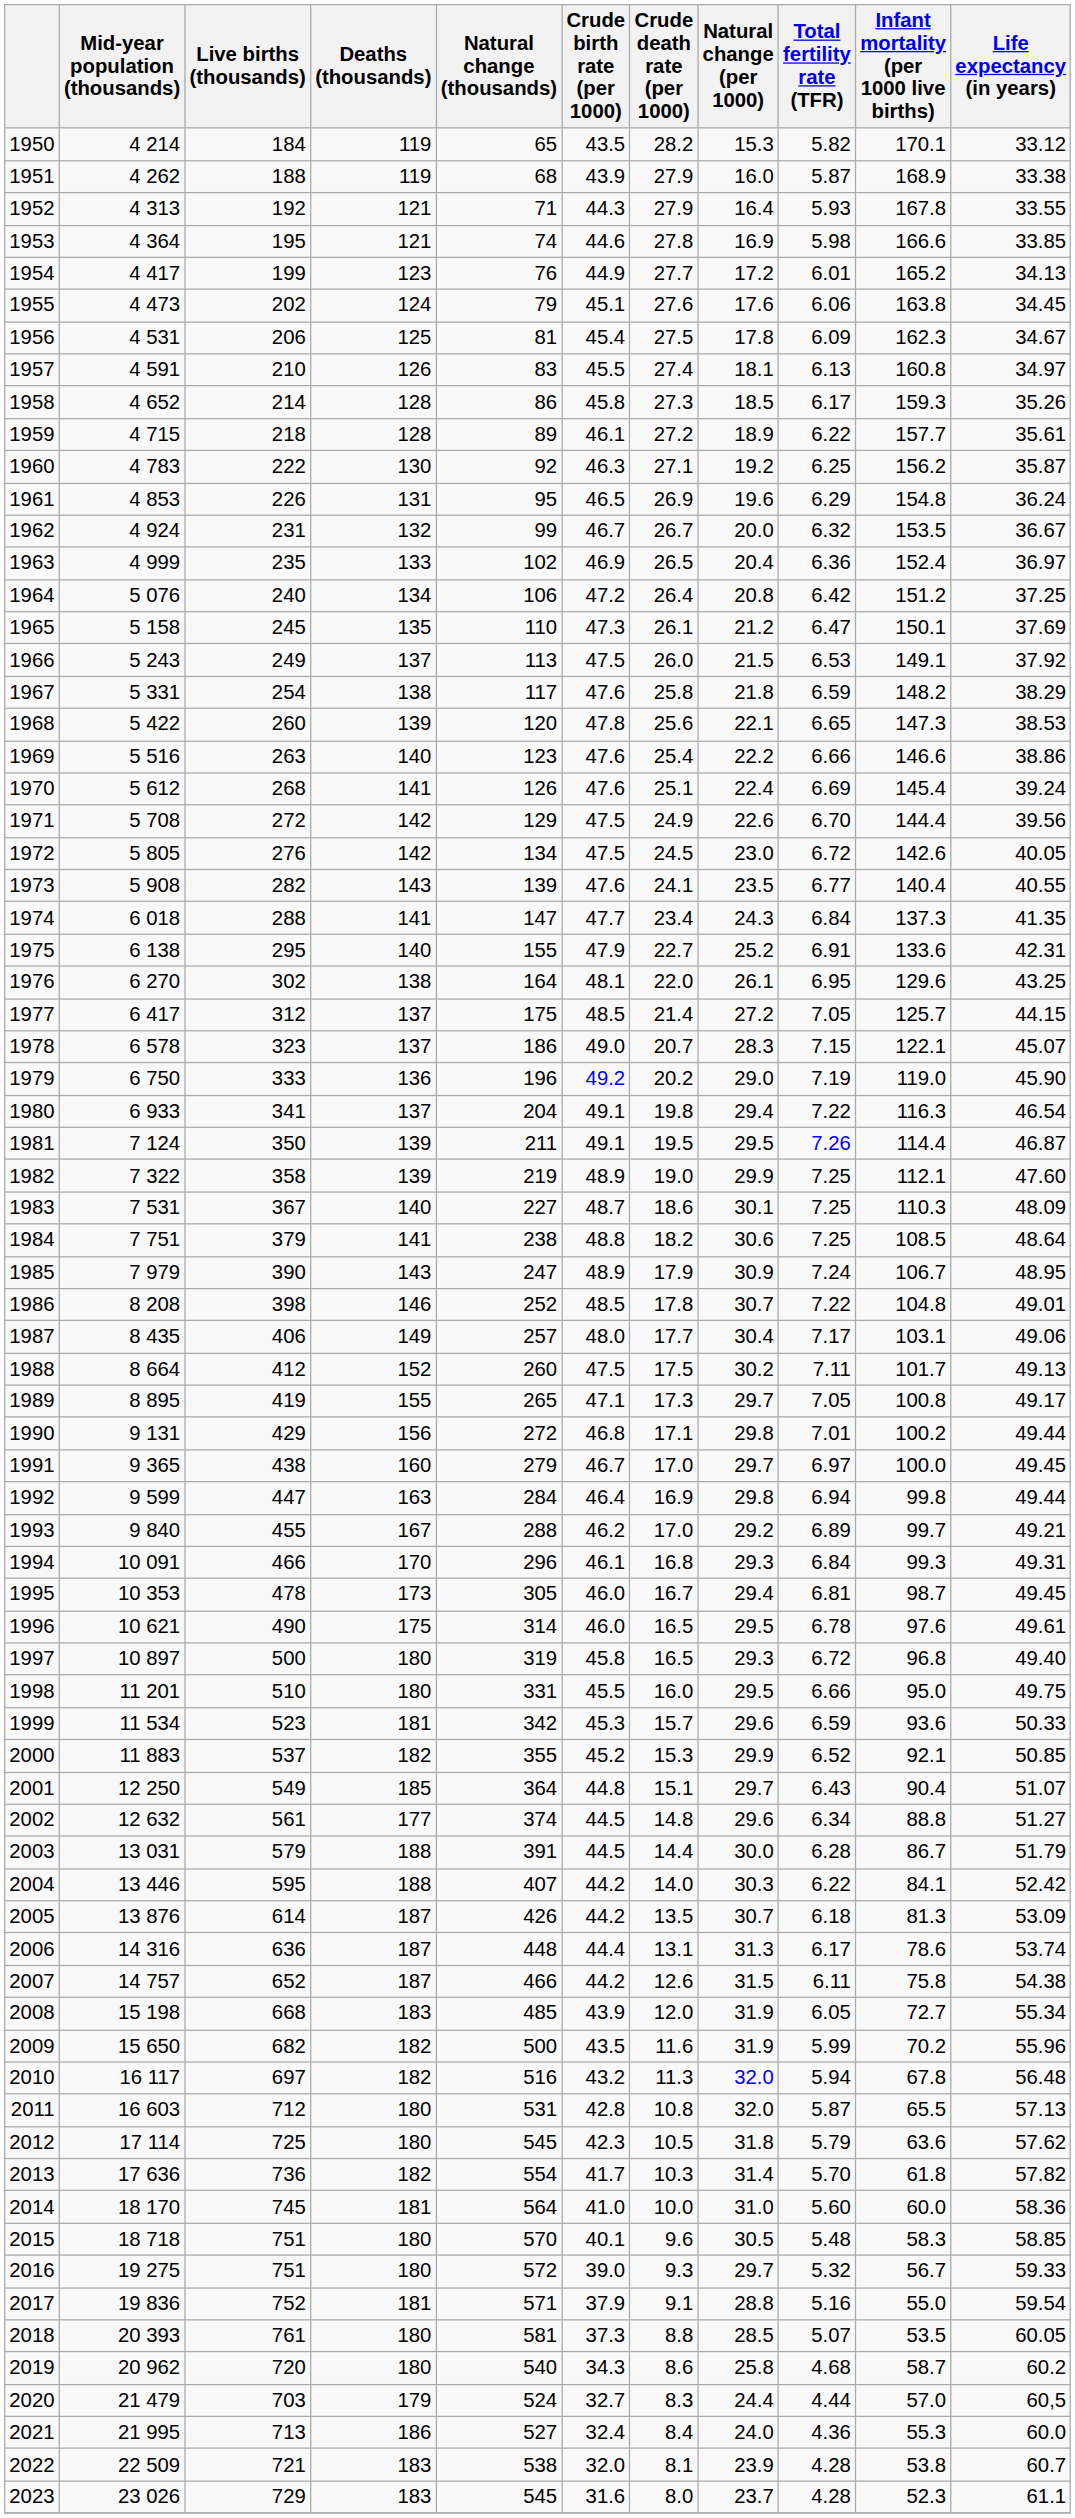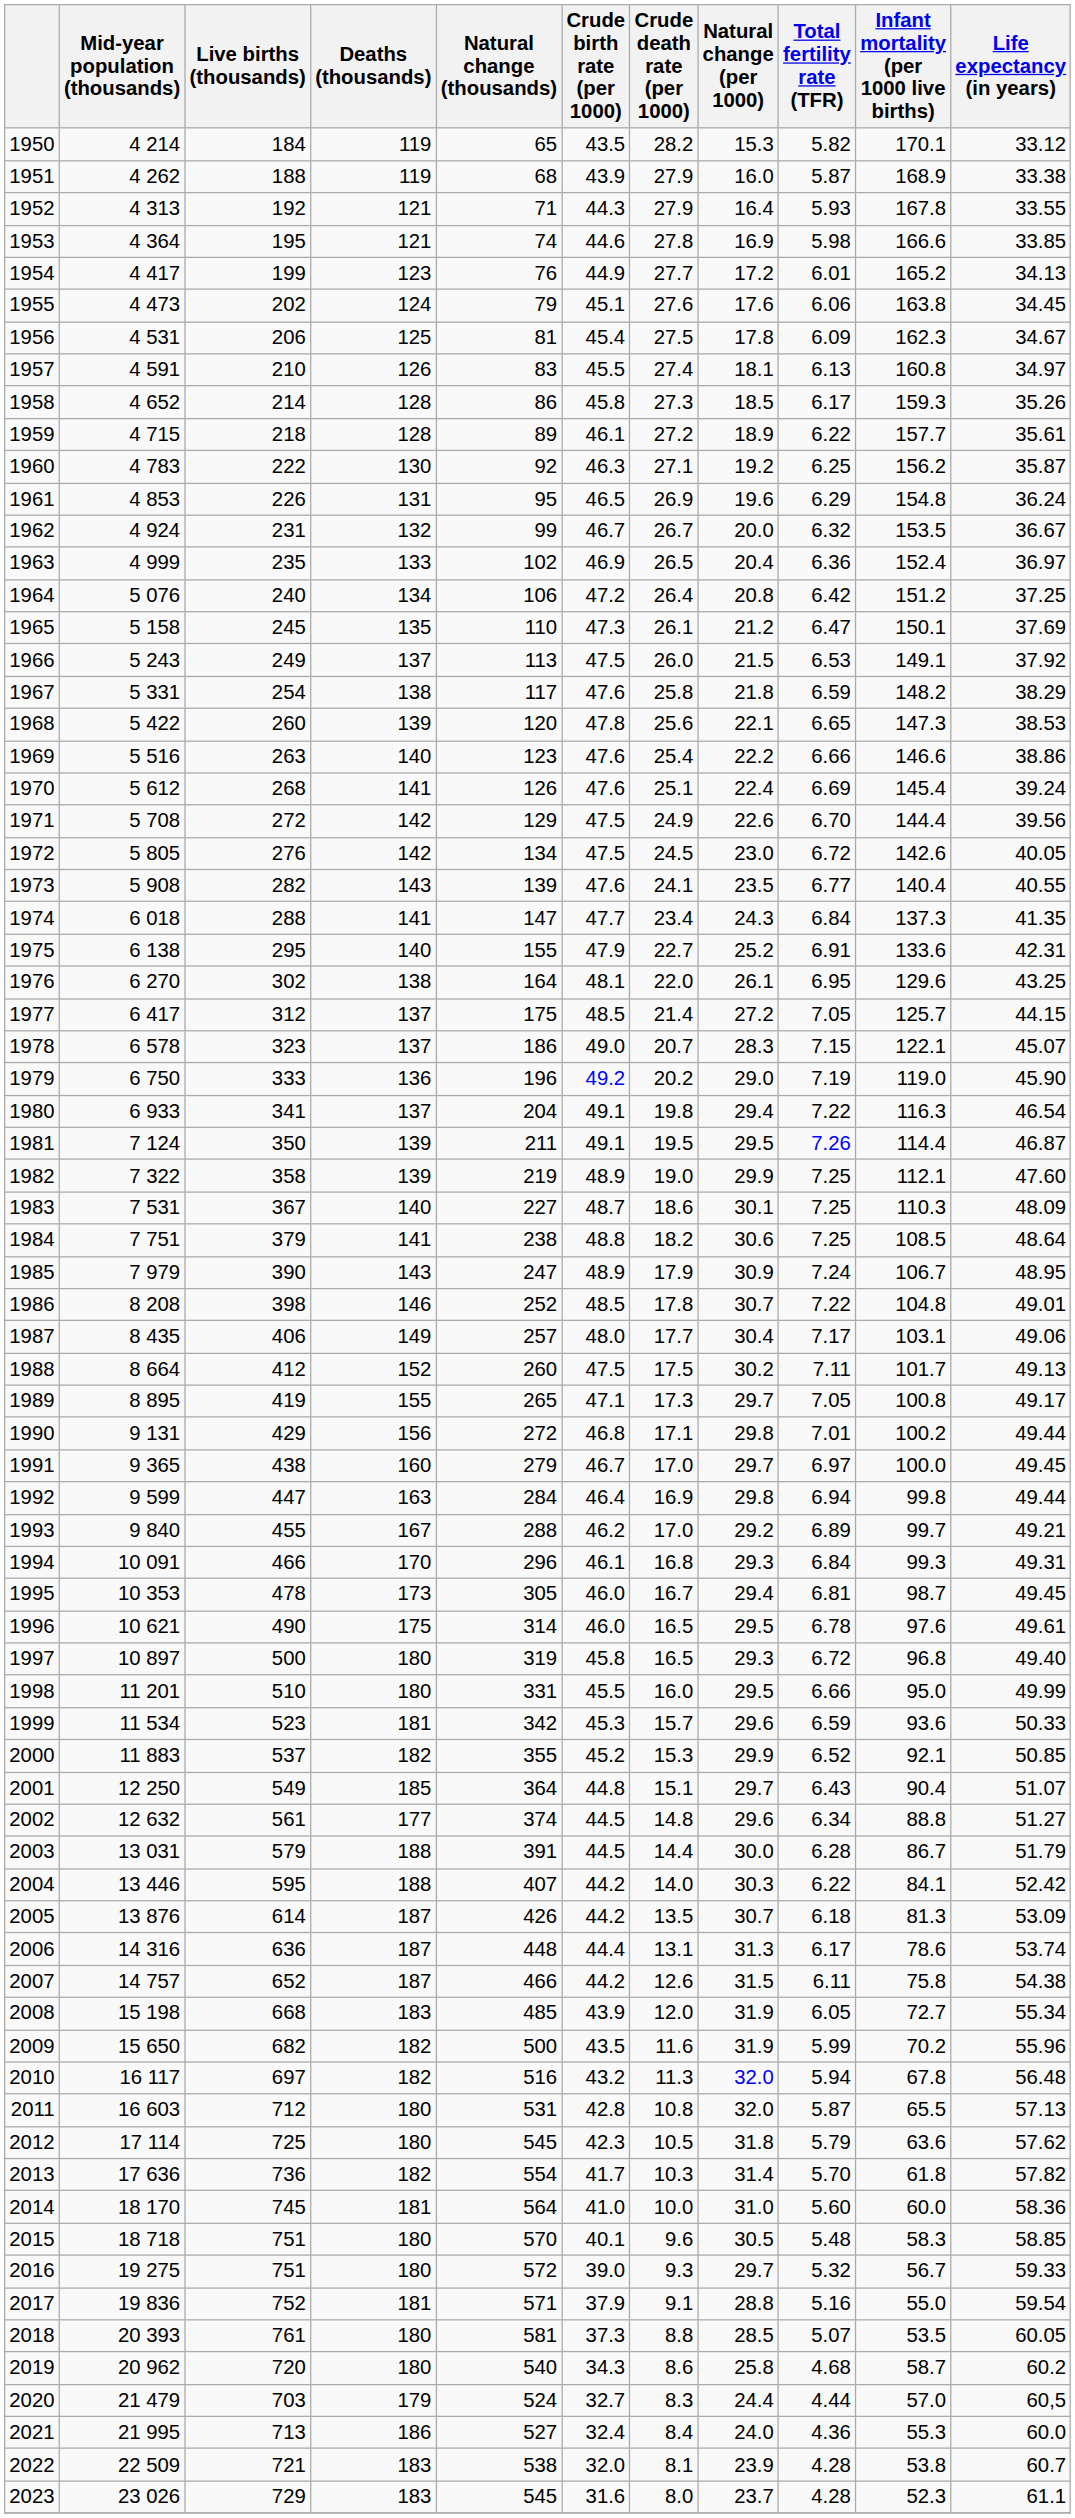1998 | Life expectancy (in years): 49.75 -> 49.99
